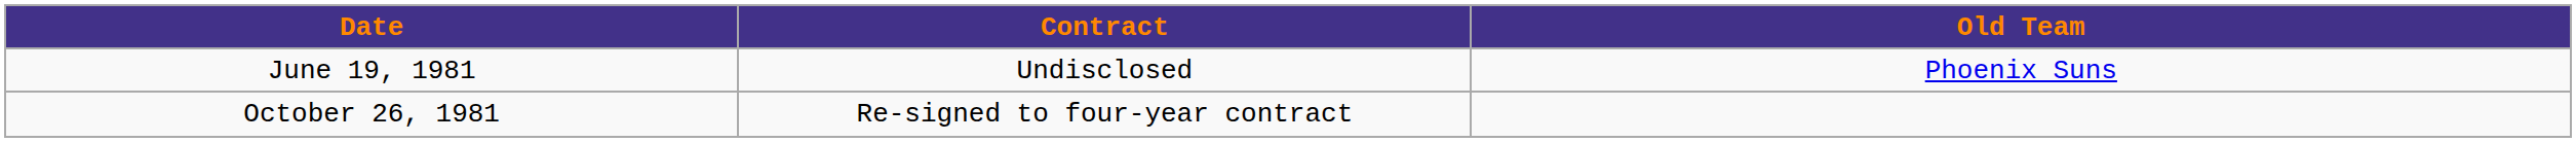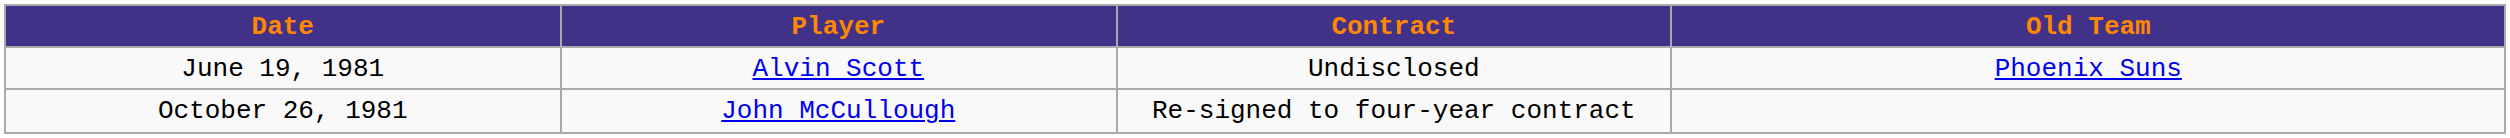+ column: Player | Alvin Scott | John McCullough
